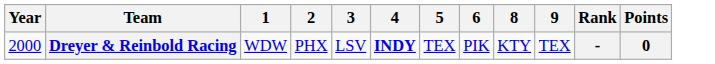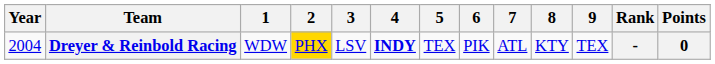+ column: 7 | ATL
Dreyer & Reinbold Racing | Year: 2000 -> 2004
Dreyer & Reinbold Racing | 2: no background -> gold background
